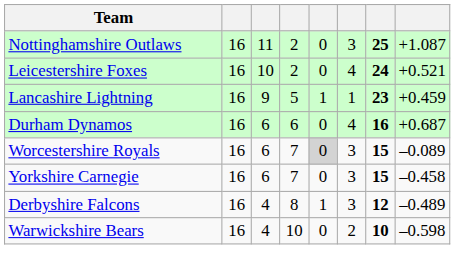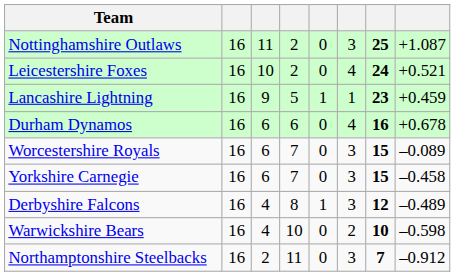Durham Dynamos | column 8: +0.687 -> +0.678
Worcestershire Royals | column 5: lightgrey background -> no background
+ row: Northamptonshire Steelbacks | 16 | 2 | 11 | 0 | 3 | 7 | –0.912
